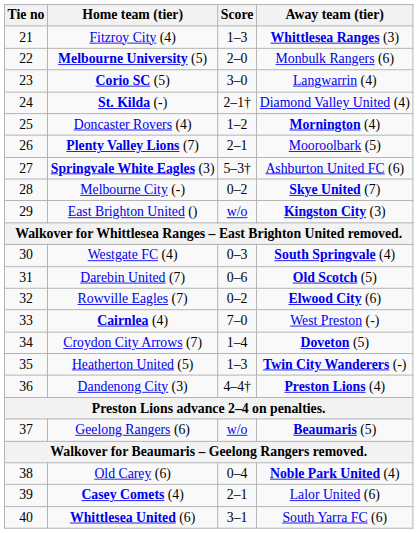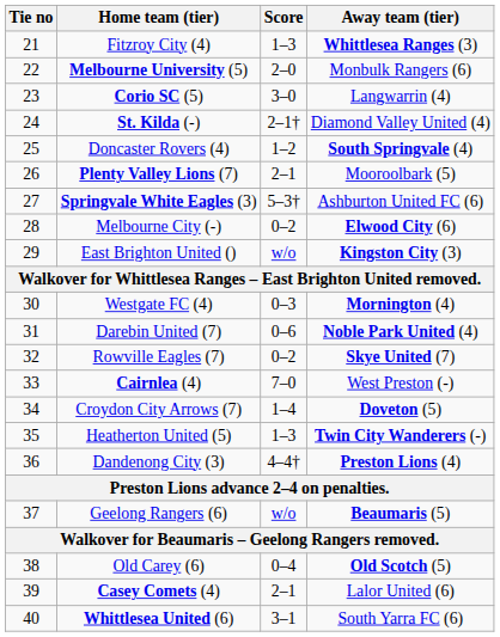Doncaster Rovers (4) | Away team (tier): Mornington (4) -> South Springvale (4)
Melbourne City (-) | Away team (tier): Skye United (7) -> Elwood City (6)
Westgate FC (4) | Away team (tier): South Springvale (4) -> Mornington (4)
Darebin United (7) | Away team (tier): Old Scotch (5) -> Noble Park United (4)
Rowville Eagles (7) | Away team (tier): Elwood City (6) -> Skye United (7)
Old Carey (6) | Away team (tier): Noble Park United (4) -> Old Scotch (5)
